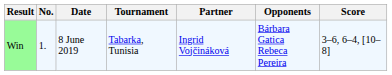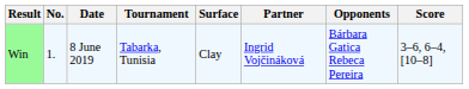+ column: Surface | Clay
